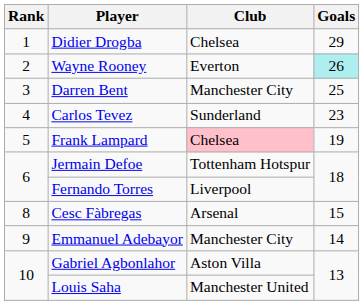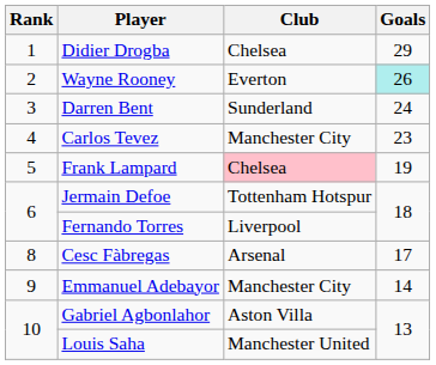Darren Bent | Club: Manchester City -> Sunderland
Darren Bent | Goals: 25 -> 24
Carlos Tevez | Club: Sunderland -> Manchester City
Cesc Fàbregas | Goals: 15 -> 17
